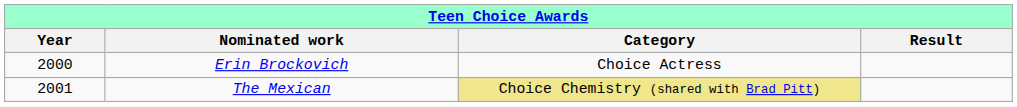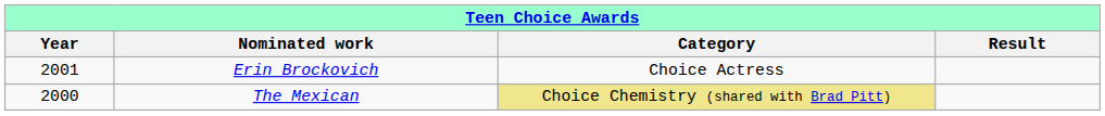Erin Brockovich | Year: 2000 -> 2001
The Mexican | Year: 2001 -> 2000
